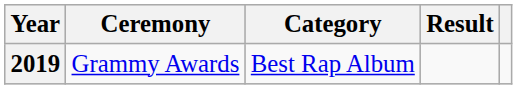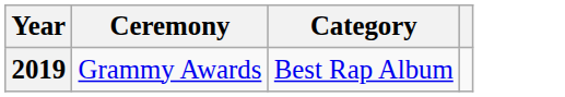- column: Result
